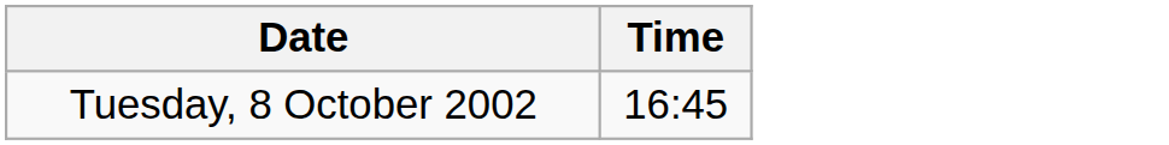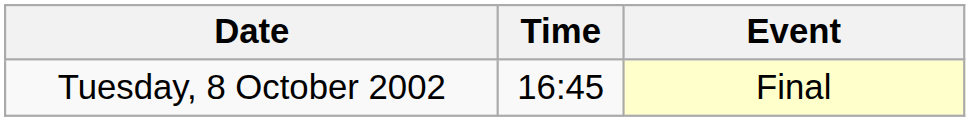+ column: Event | Final
